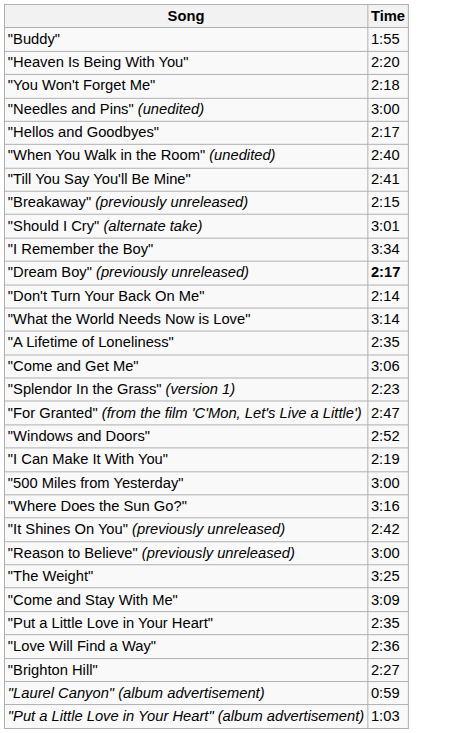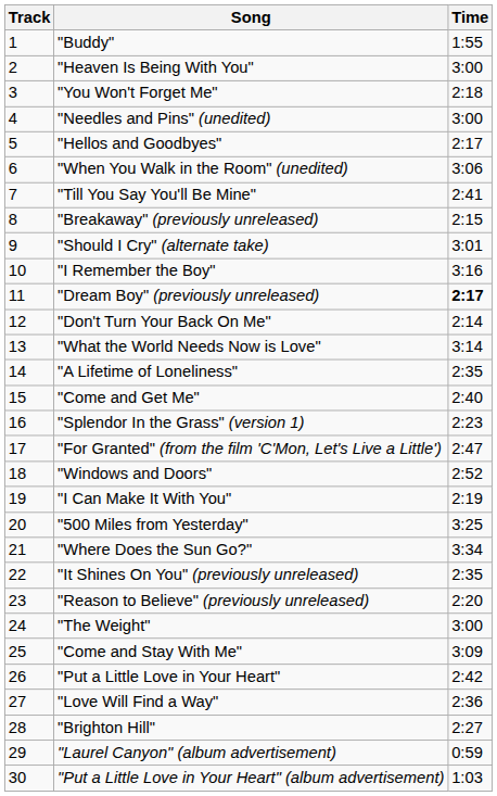+ column: Track | 1 | 2 | 3 | 4 | 5 | 6 | 7 | 8 | 9 | 10 | 11 | 12 | 13 | 14 | 15 | 16 | 17 | 18 | 19 | 20 | 21 | 22 | 23 | 24 | 25 | 26 | 27 | 28 | 29 | 30
"Heaven Is Being With You" | Time: 2:20 -> 3:00
"When You Walk in the Room" (unedited) | Time: 2:40 -> 3:06
"I Remember the Boy" | Time: 3:34 -> 3:16
"Come and Get Me" | Time: 3:06 -> 2:40
"500 Miles from Yesterday" | Time: 3:00 -> 3:25
"Where Does the Sun Go?" | Time: 3:16 -> 3:34
"It Shines On You" (previously unreleased) | Time: 2:42 -> 2:35
"Reason to Believe" (previously unreleased) | Time: 3:00 -> 2:20
"The Weight" | Time: 3:25 -> 3:00
"Put a Little Love in Your Heart" | Time: 2:35 -> 2:42
